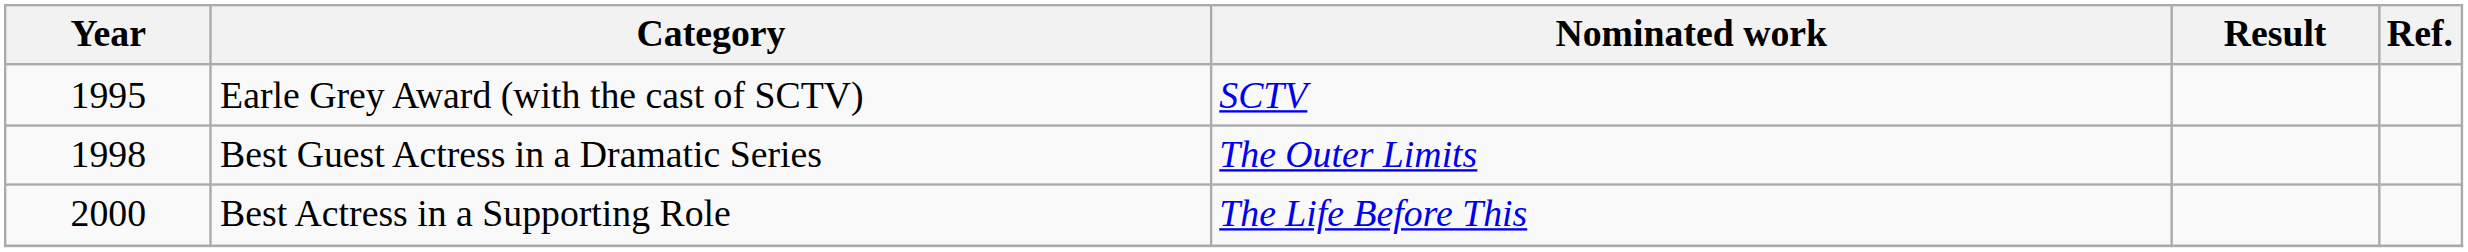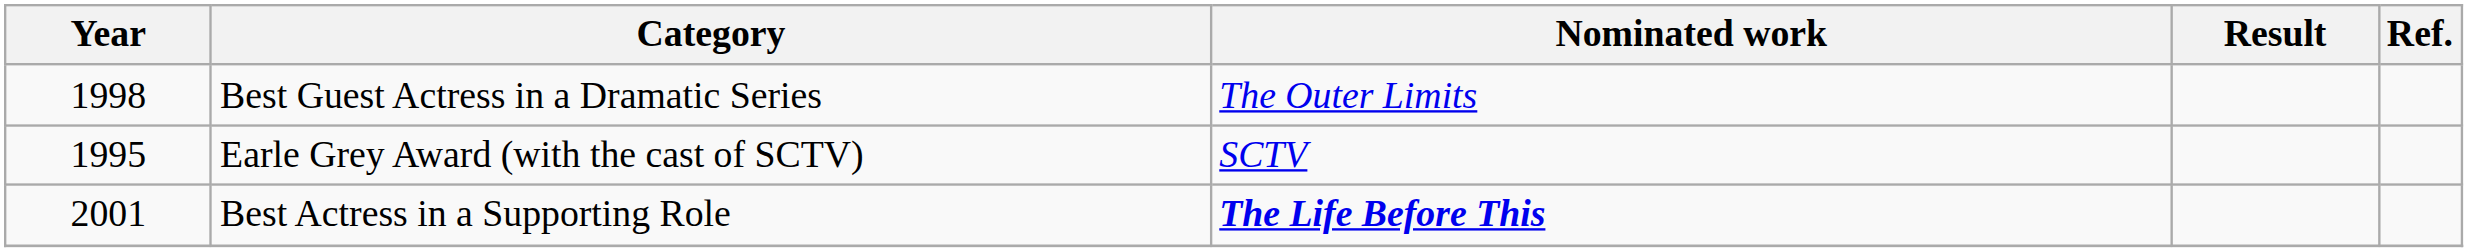rows swapped: Earle Grey Award (with the cast of SCTV) <-> Best Guest Actress in a Dramatic Series
Best Actress in a Supporting Role | Year: 2000 -> 2001
Best Actress in a Supporting Role | Nominated work: normal -> bold
